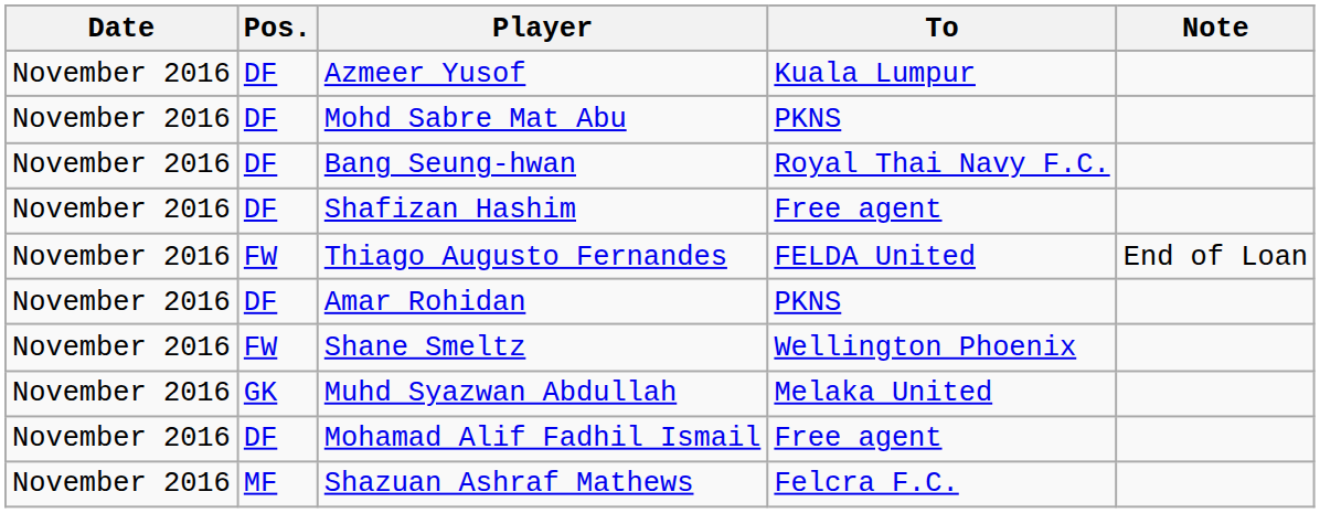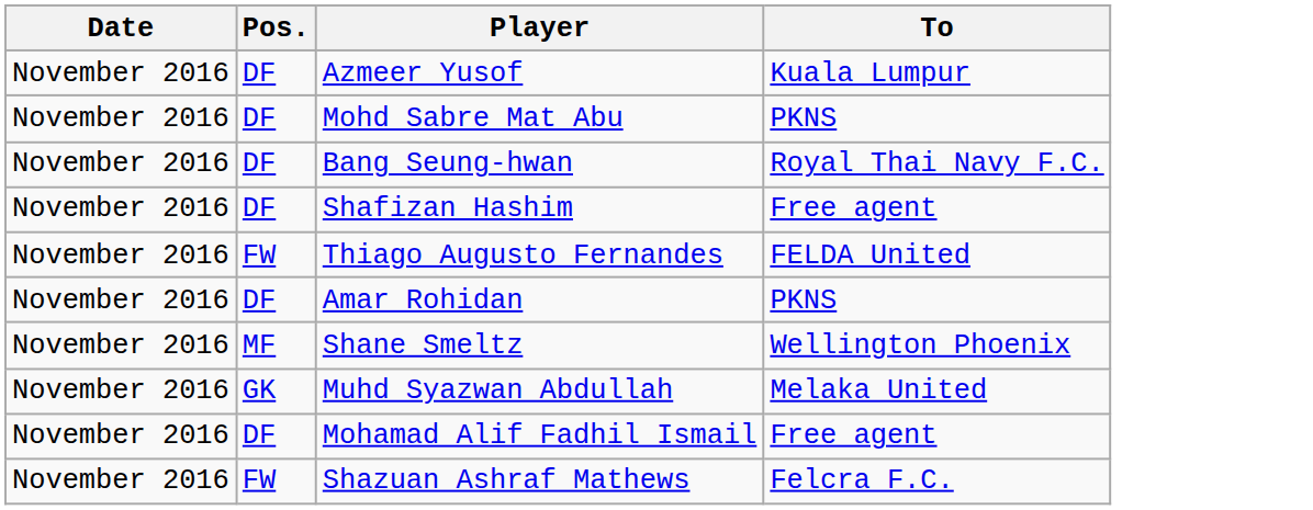- column: Note | End of Loan
Shane Smeltz | Pos.: FW -> MF
Shazuan Ashraf Mathews | Pos.: MF -> FW
